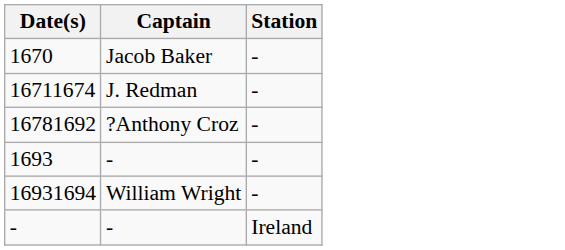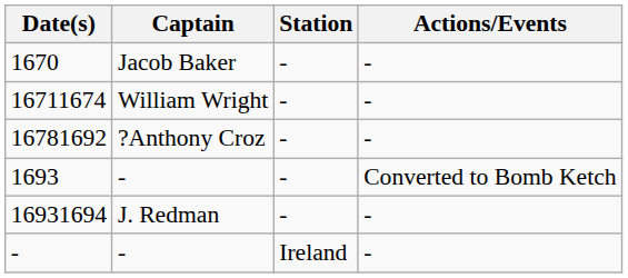+ column: Actions/Events | - | - | - | Converted to Bomb Ketch | - | -
16711674 | Captain: J. Redman -> William Wright
16931694 | Captain: William Wright -> J. Redman
